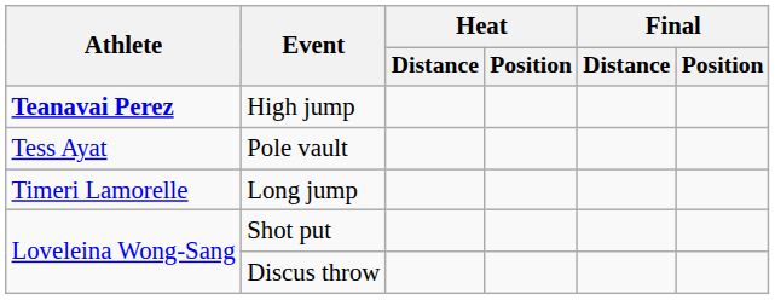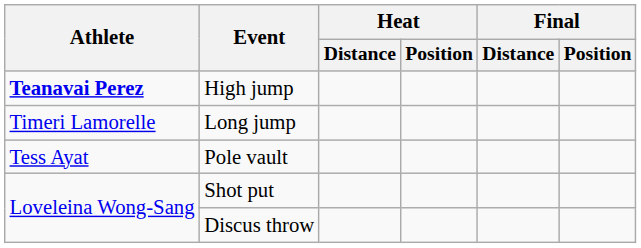rows swapped: Pole vault <-> Long jump
